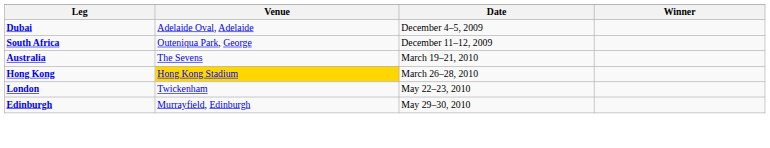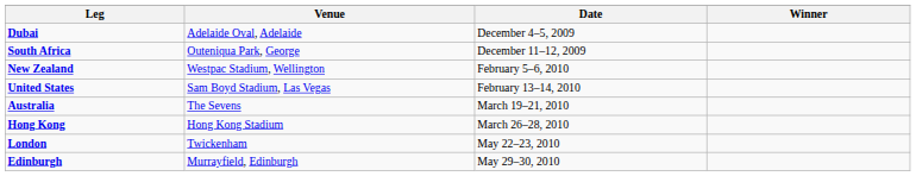+ row: New Zealand | Westpac Stadium, Wellington | February 5–6, 2010
+ row: United States | Sam Boyd Stadium, Las Vegas | February 13–14, 2010
Hong Kong | Venue: gold background -> no background
